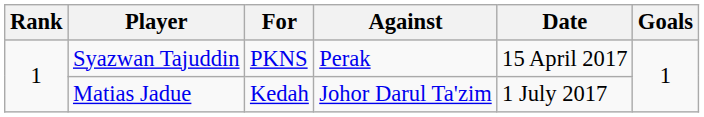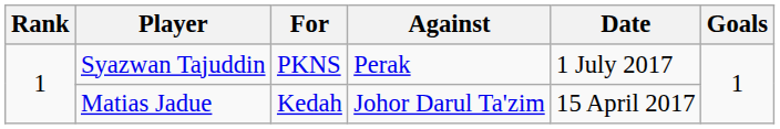Syazwan Tajuddin | Date: 15 April 2017 -> 1 July 2017
Matias Jadue | Date: 1 July 2017 -> 15 April 2017
